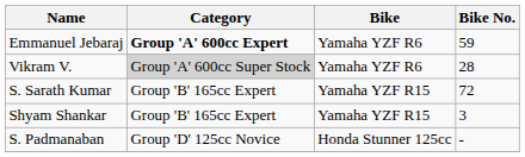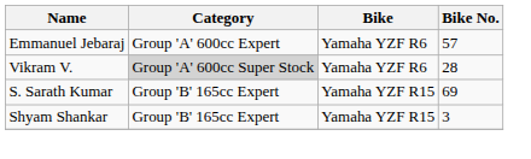Emmanuel Jebaraj | Category: bold -> normal
Emmanuel Jebaraj | Bike No.: 59 -> 57
S. Sarath Kumar | Bike No.: 72 -> 69
- row: S. Padmanaban | Group 'D' 125cc Novice | Honda Stunner 125cc | -
